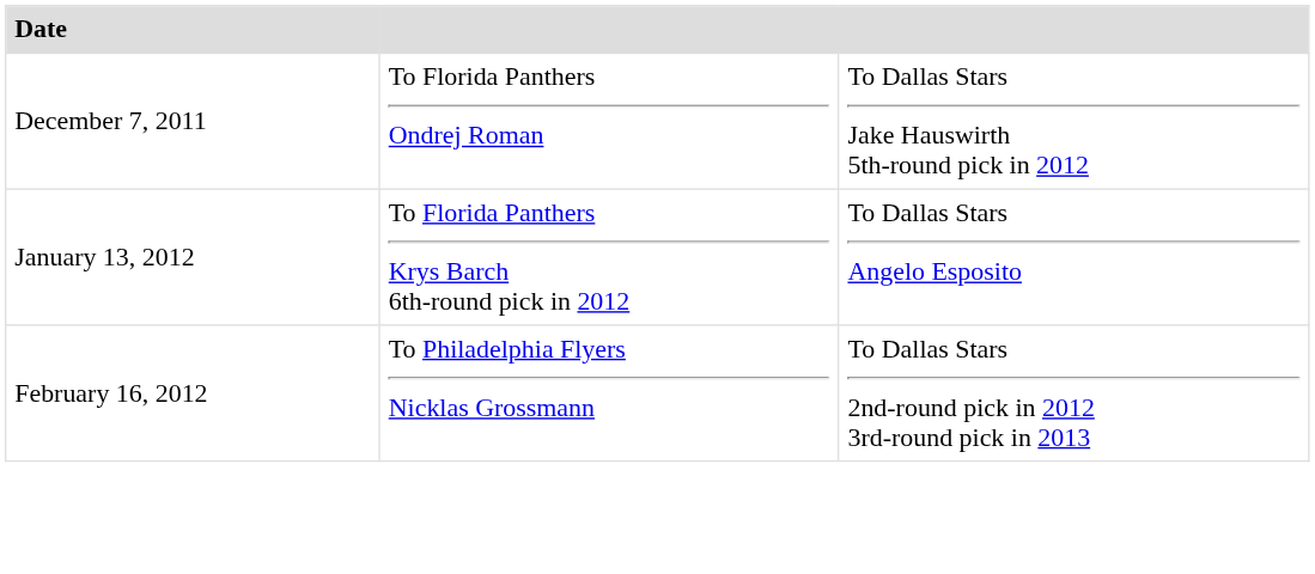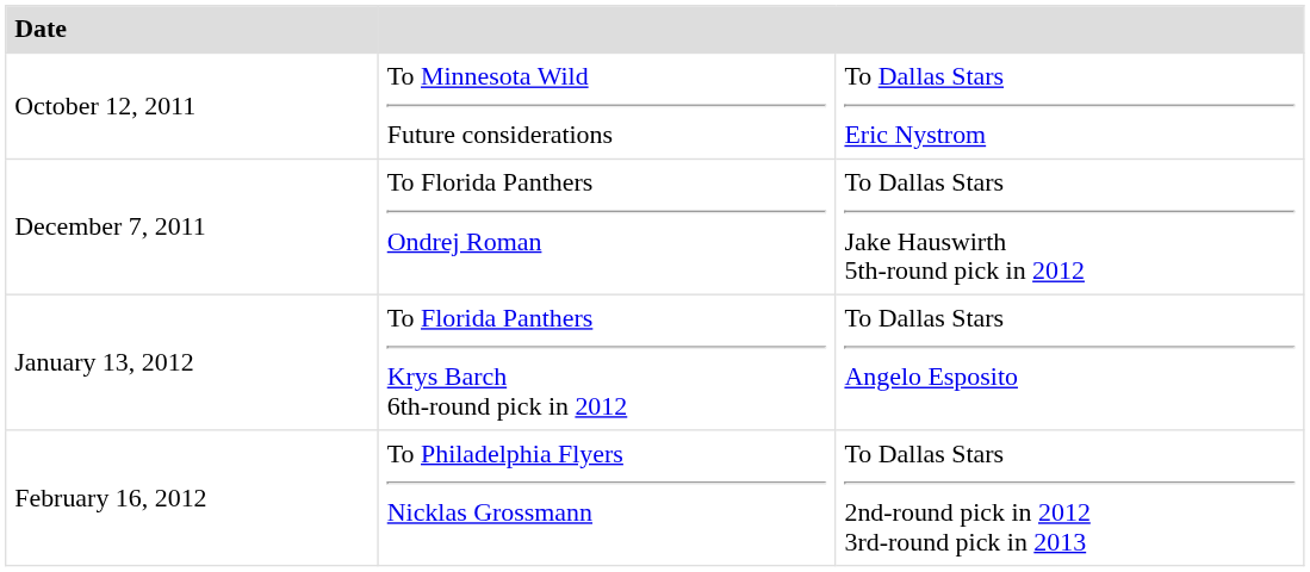+ row: October 12, 2011 | To Minnesota Wild Future considerations | To Dallas Stars Eric Nystrom
